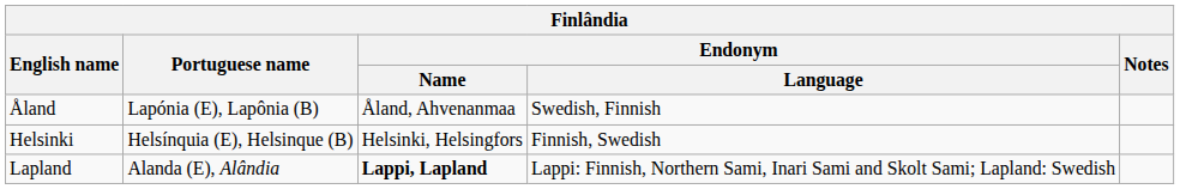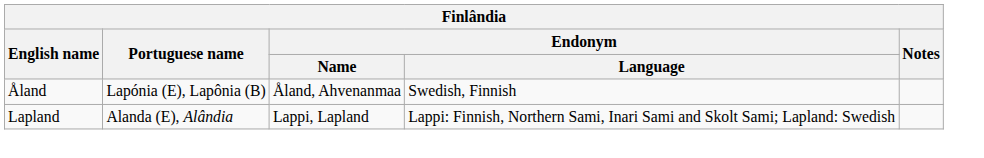- row: Helsinki | Helsínquia (E), Helsinque (B) | Helsinki, Helsingfors | Finnish, Swedish
Lapland | Endonym / Name: bold -> normal
